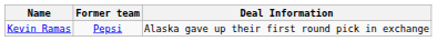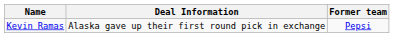columns swapped: Deal Information <-> Former team
